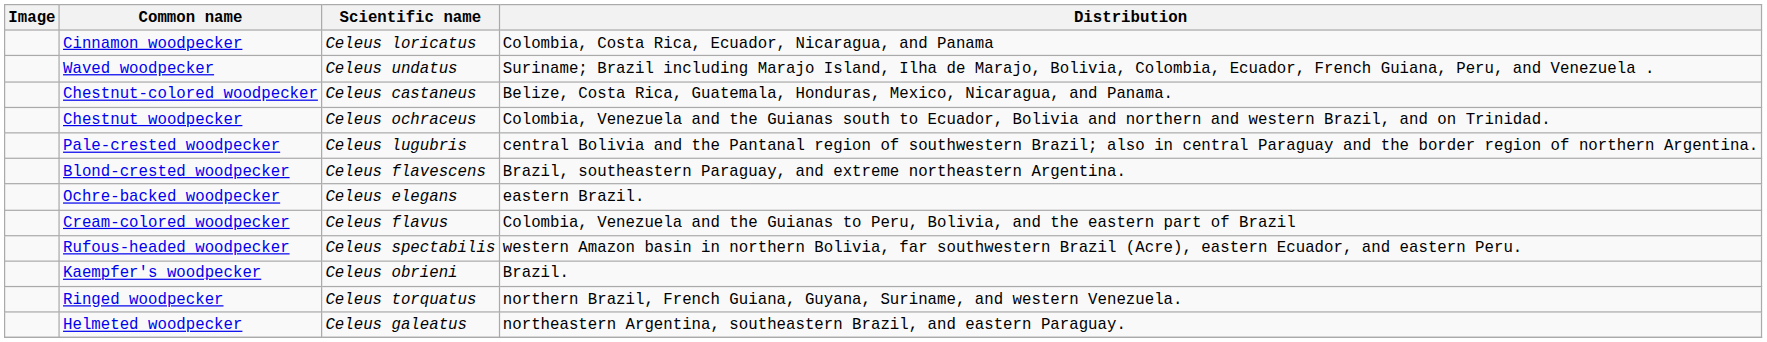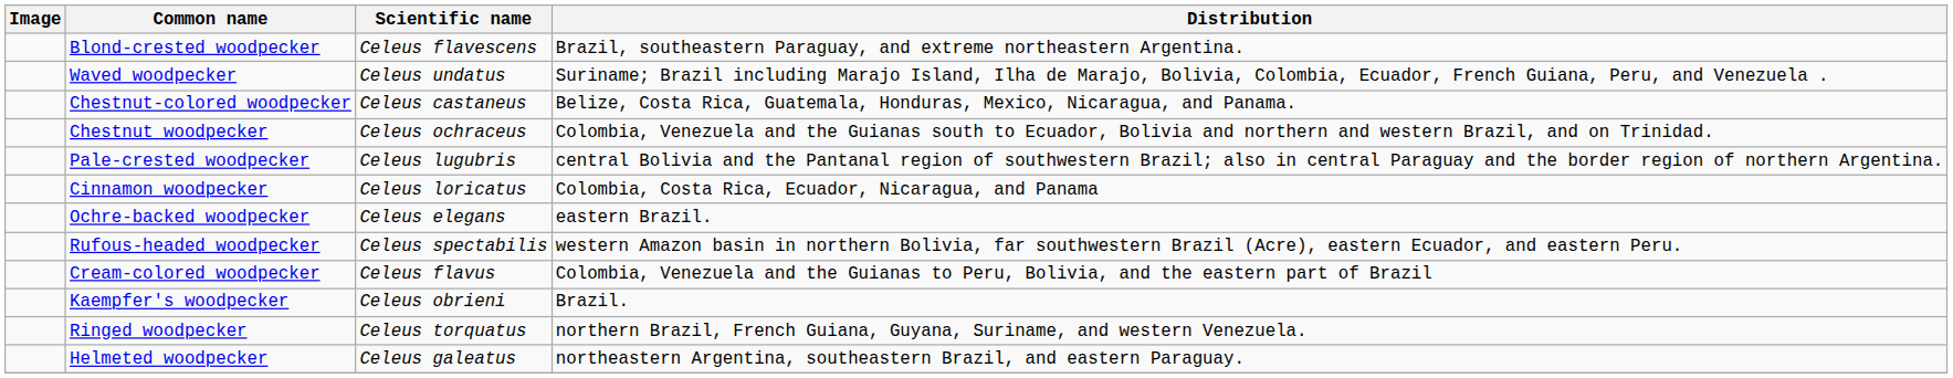rows swapped: Cinnamon woodpecker <-> Blond-crested woodpecker
rows swapped: Cream-colored woodpecker <-> Rufous-headed woodpecker
